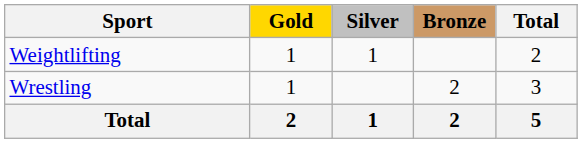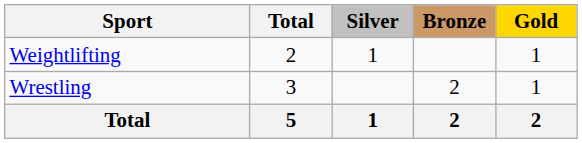columns swapped: Gold <-> Total
